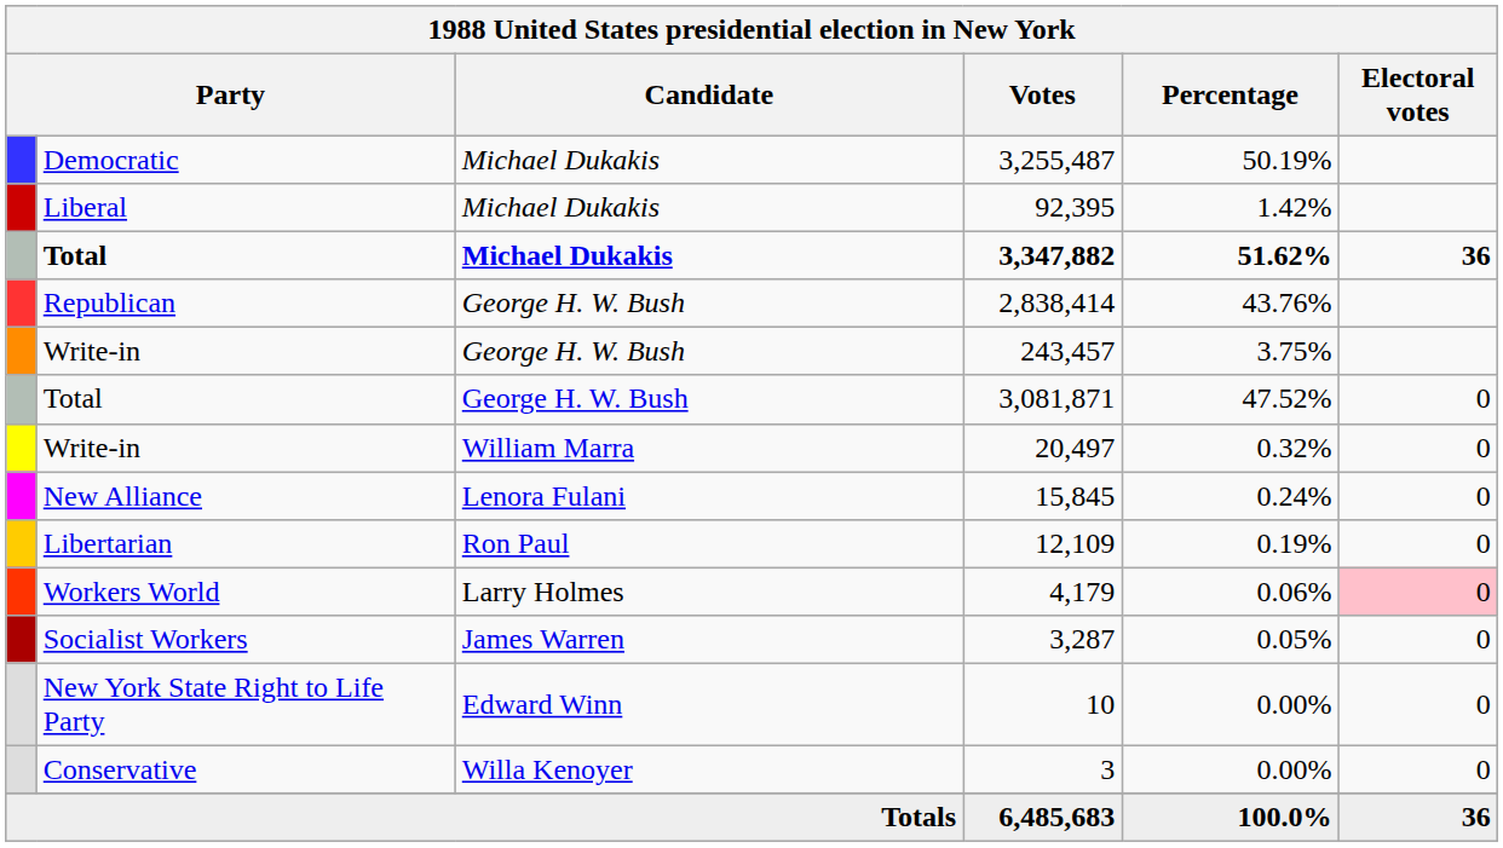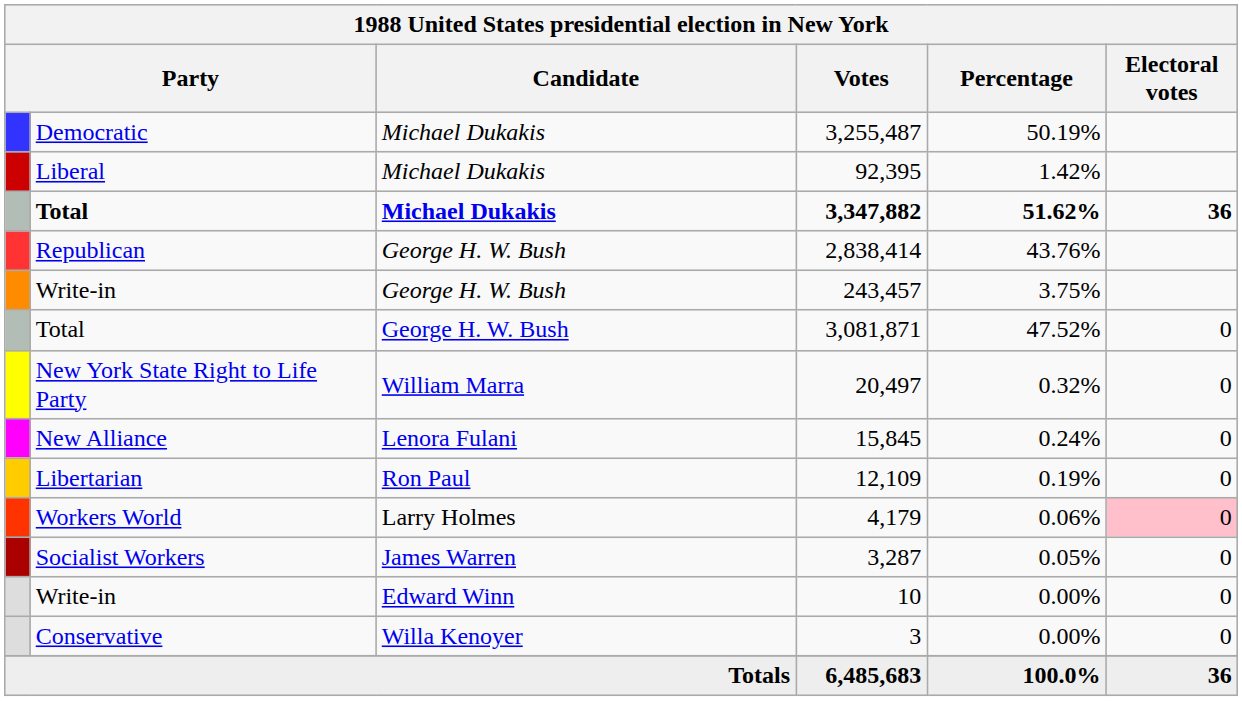20,497 | column 2: Write-in -> New York State Right to Life Party
10 | column 2: New York State Right to Life Party -> Write-in
